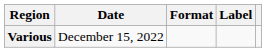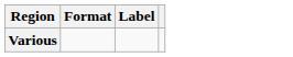- column: Date | December 15, 2022
